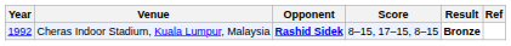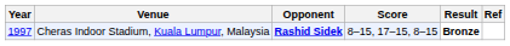Cheras Indoor Stadium, Kuala Lumpur, Malaysia | Year: 1992 -> 1997
